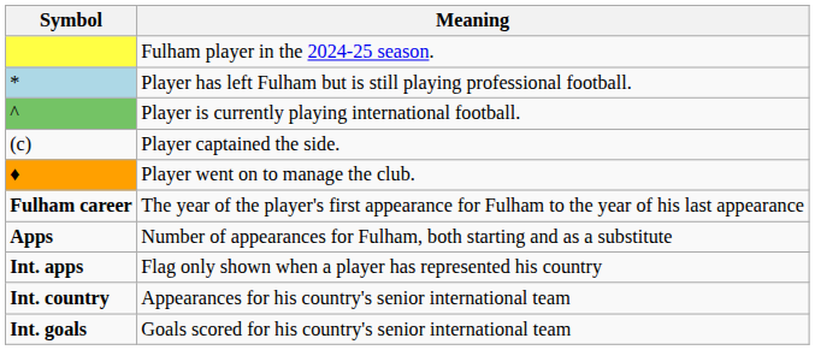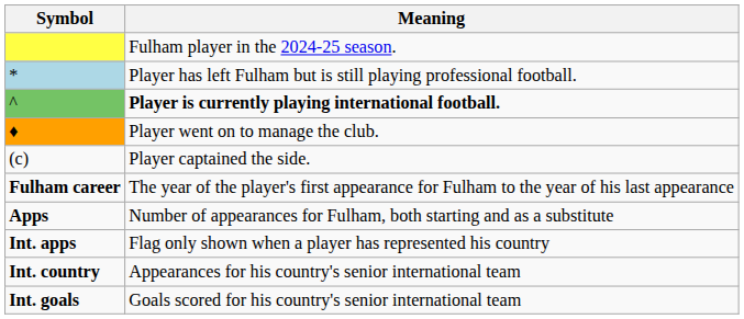^ | Meaning: normal -> bold
rows swapped: ♦ <-> (c)
